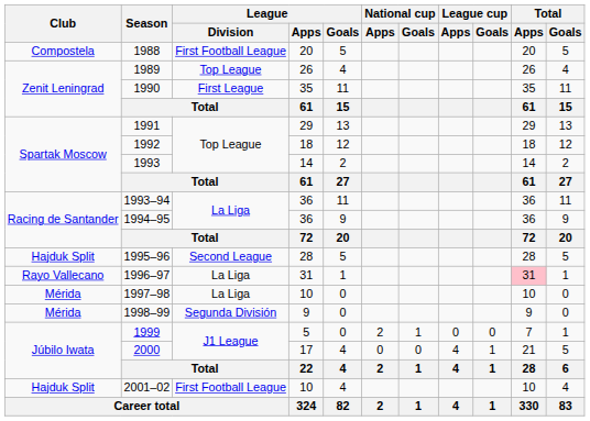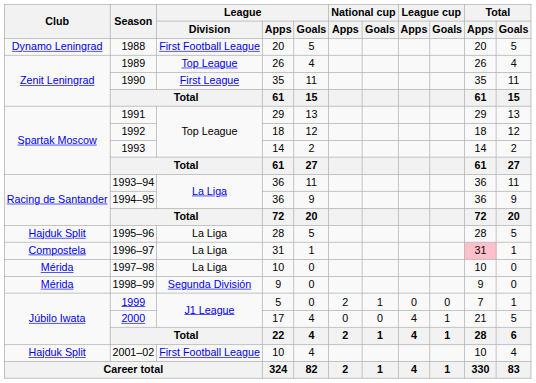1988 | Club: Compostela -> Dynamo Leningrad
1995–96 | League / Division: Second League -> La Liga
1996–97 | Club: Rayo Vallecano -> Compostela
